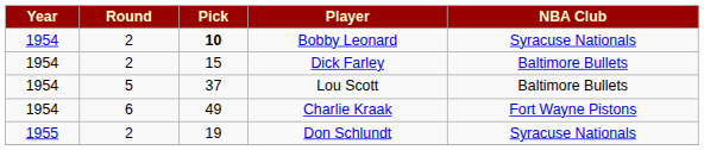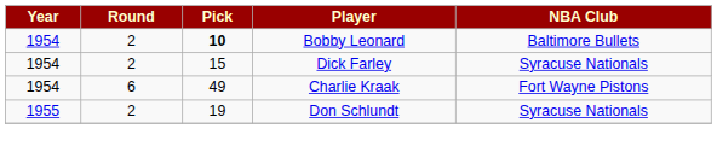Bobby Leonard | NBA Club: Syracuse Nationals -> Baltimore Bullets
Dick Farley | NBA Club: Baltimore Bullets -> Syracuse Nationals
- row: 1954 | 5 | 37 | Lou Scott | Baltimore Bullets
